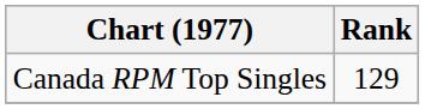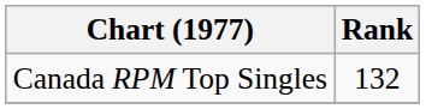Canada RPM Top Singles | Rank: 129 -> 132
